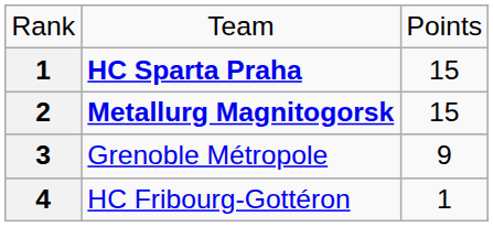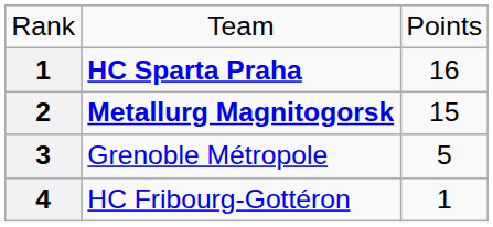HC Sparta Praha | column 3: 15 -> 16
Grenoble Métropole | column 3: 9 -> 5
